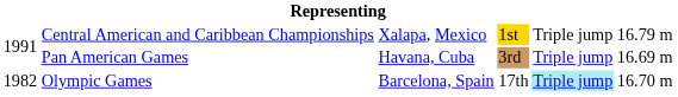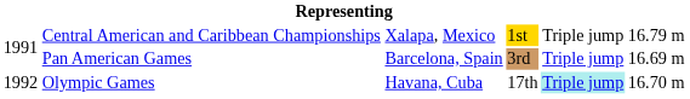Pan American Games | column 3: Havana, Cuba -> Barcelona, Spain
Olympic Games | column 1: 1982 -> 1992
Olympic Games | column 3: Barcelona, Spain -> Havana, Cuba
